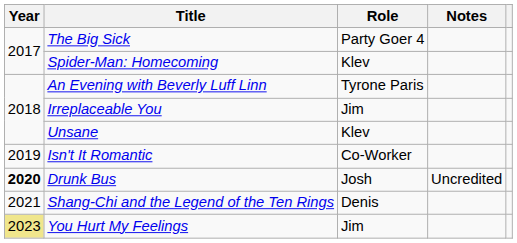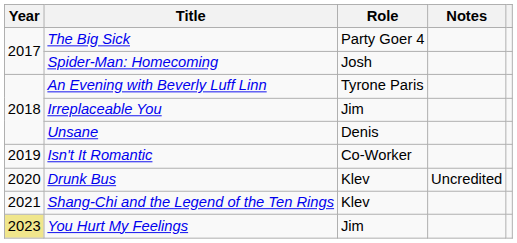Spider-Man: Homecoming | Role: Klev -> Josh
Unsane | Role: Klev -> Denis
Drunk Bus | Year: bold -> normal
Drunk Bus | Role: Josh -> Klev
Shang-Chi and the Legend of the Ten Rings | Role: Denis -> Klev
